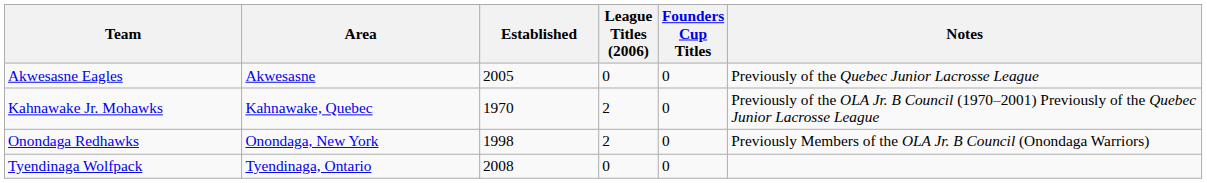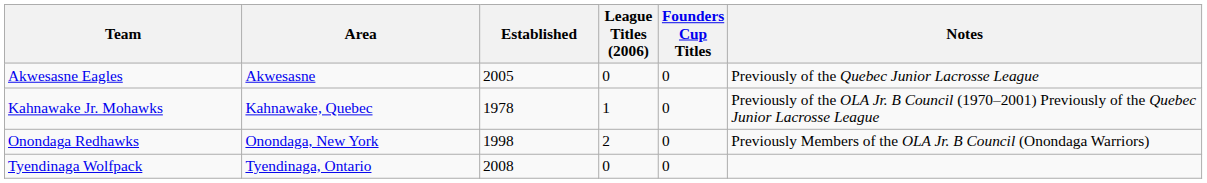Kahnawake Jr. Mohawks | Established: 1970 -> 1978
Kahnawake Jr. Mohawks | League Titles (2006): 2 -> 1
